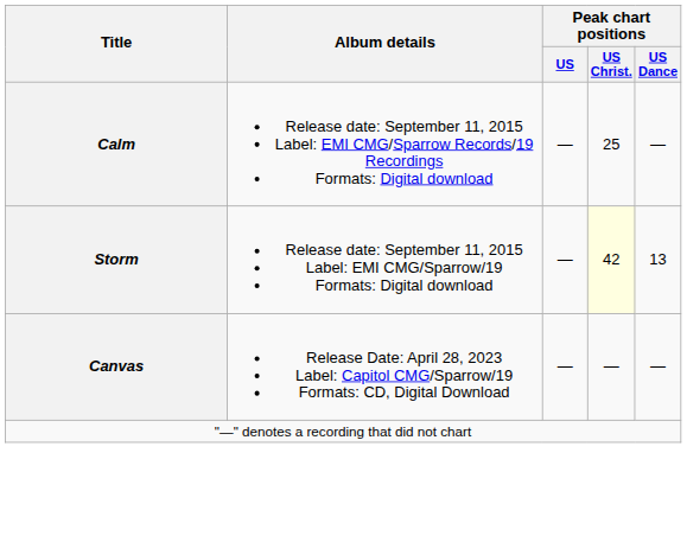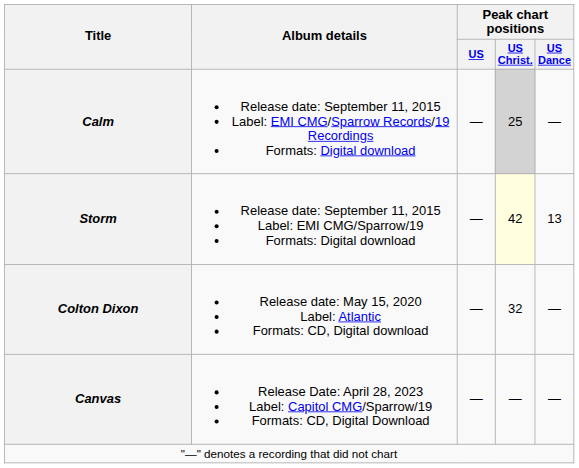Calm | Peak chart positions / US Christ.: no background -> lightgrey background
+ row: Colton Dixon | Release date: May 15, 2020 Label: Atlantic Formats: CD, Digital download | — | 32 | —
